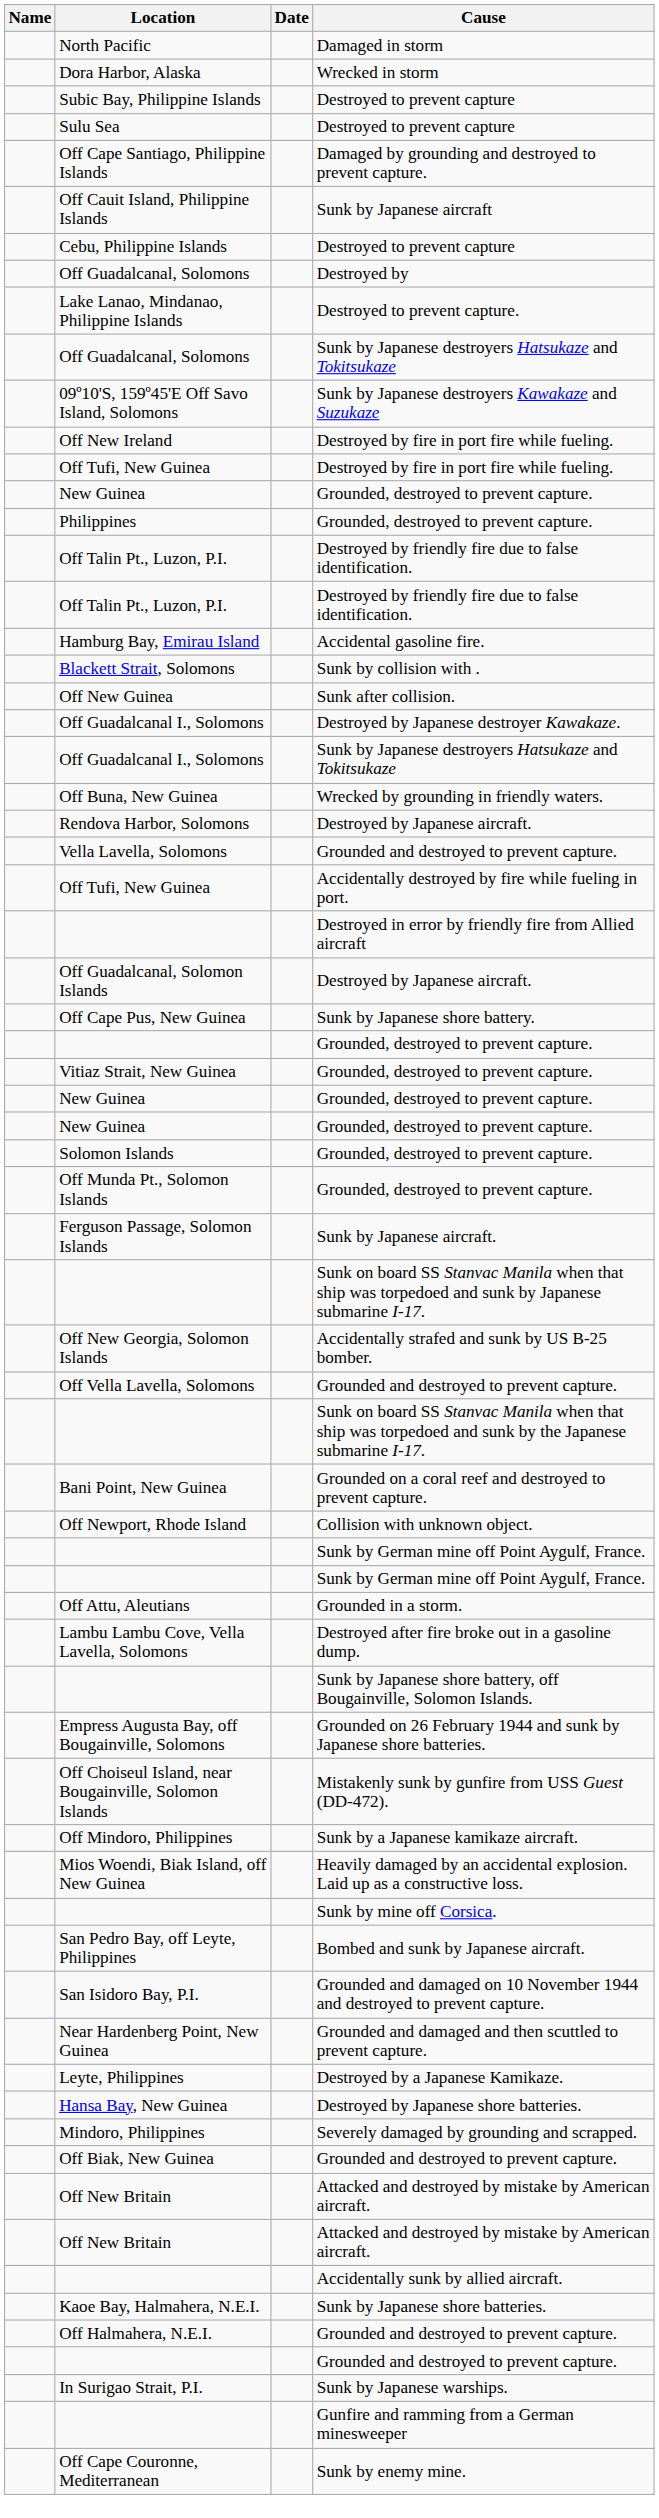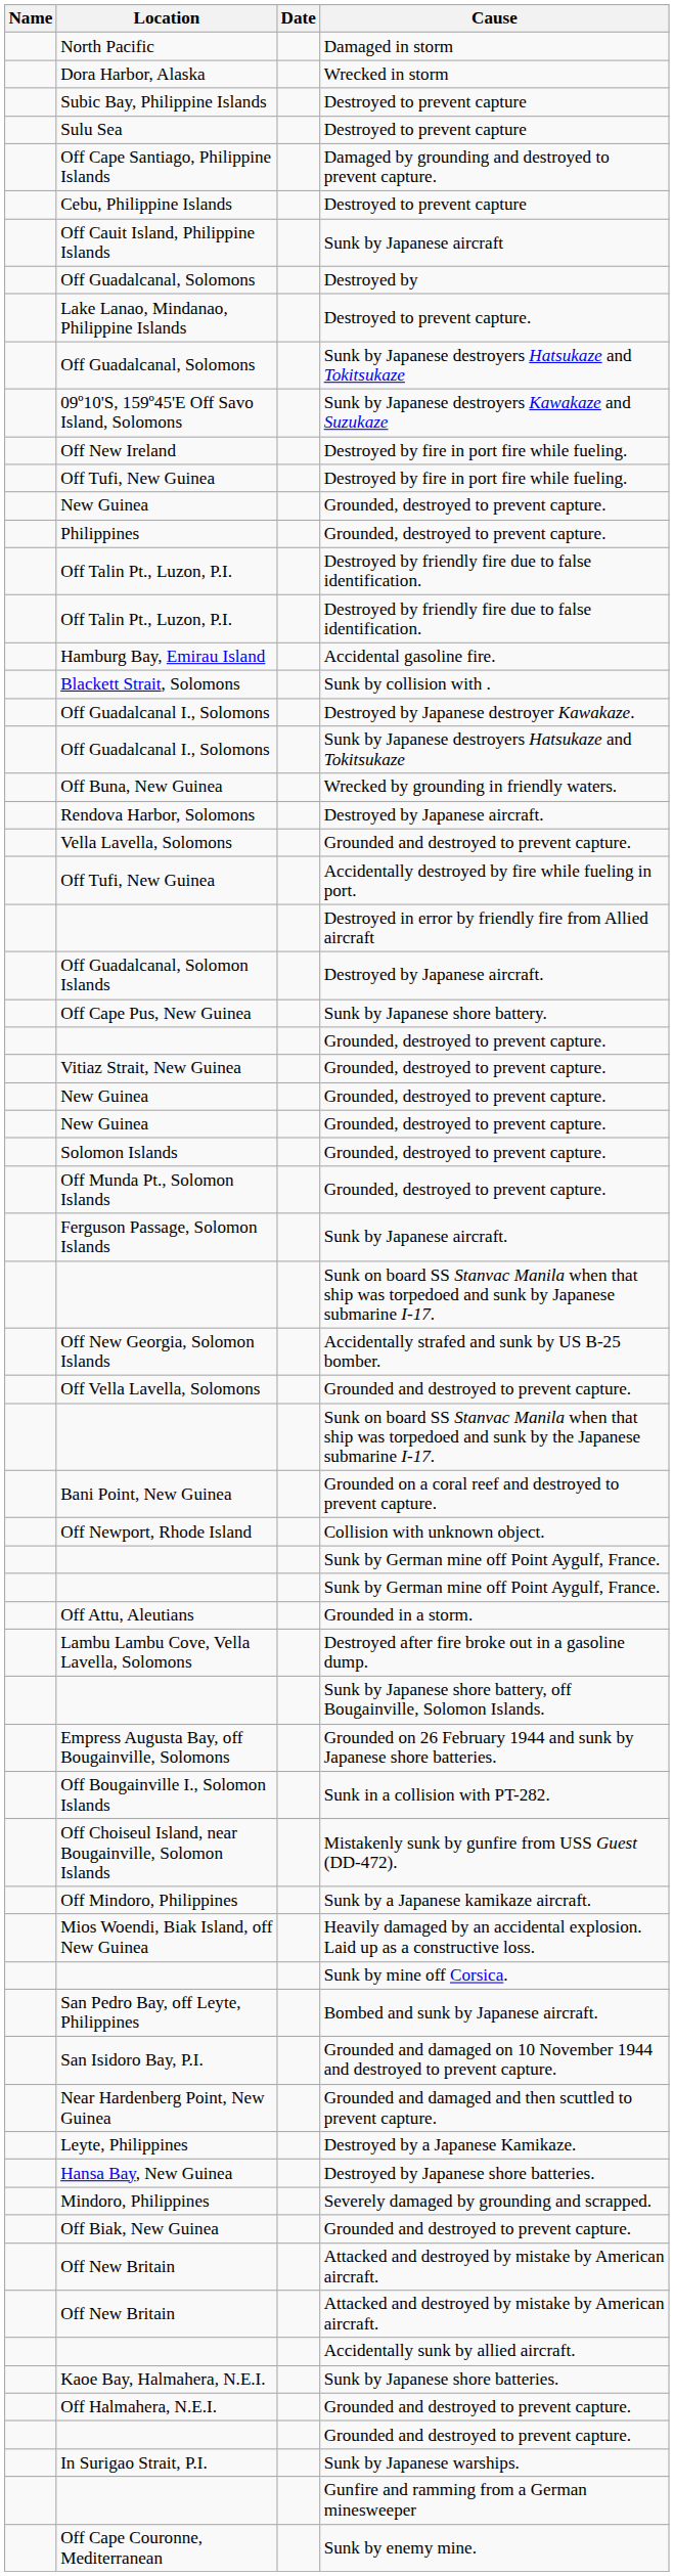rows swapped: Off Cauit Island, Philippine Islands <-> Cebu, Philippine Islands
- row: Off New Guinea | Sunk after collision.
+ row: Off Bougainville I., Solomon Islands | Sunk in a collision with PT-282.
